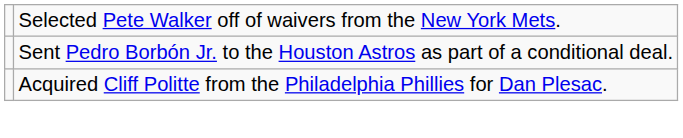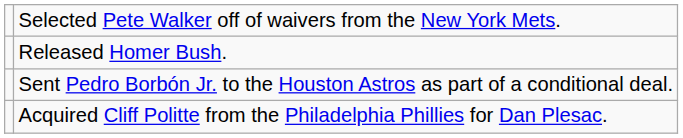+ row: Released Homer Bush.
